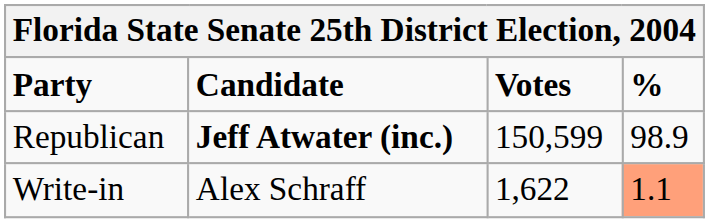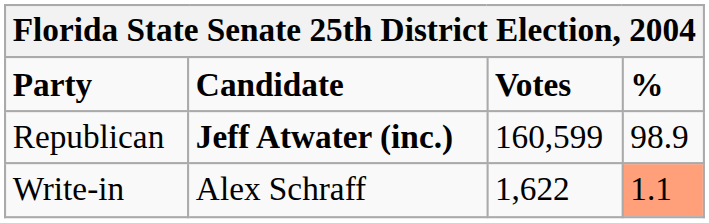Republican | Votes: 150,599 -> 160,599
